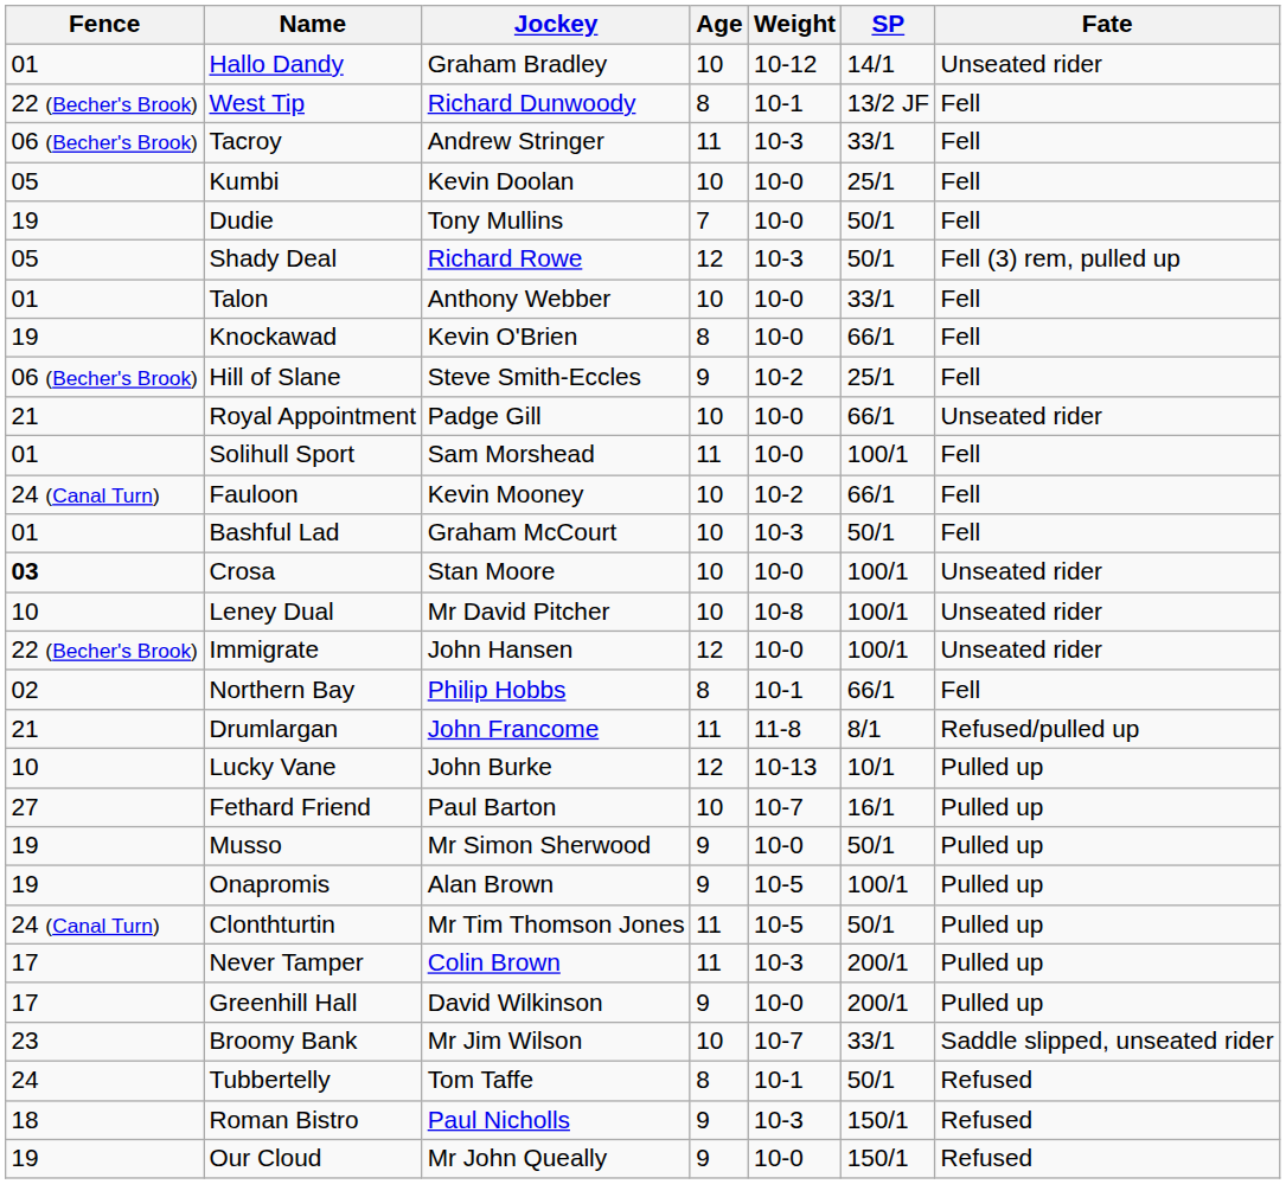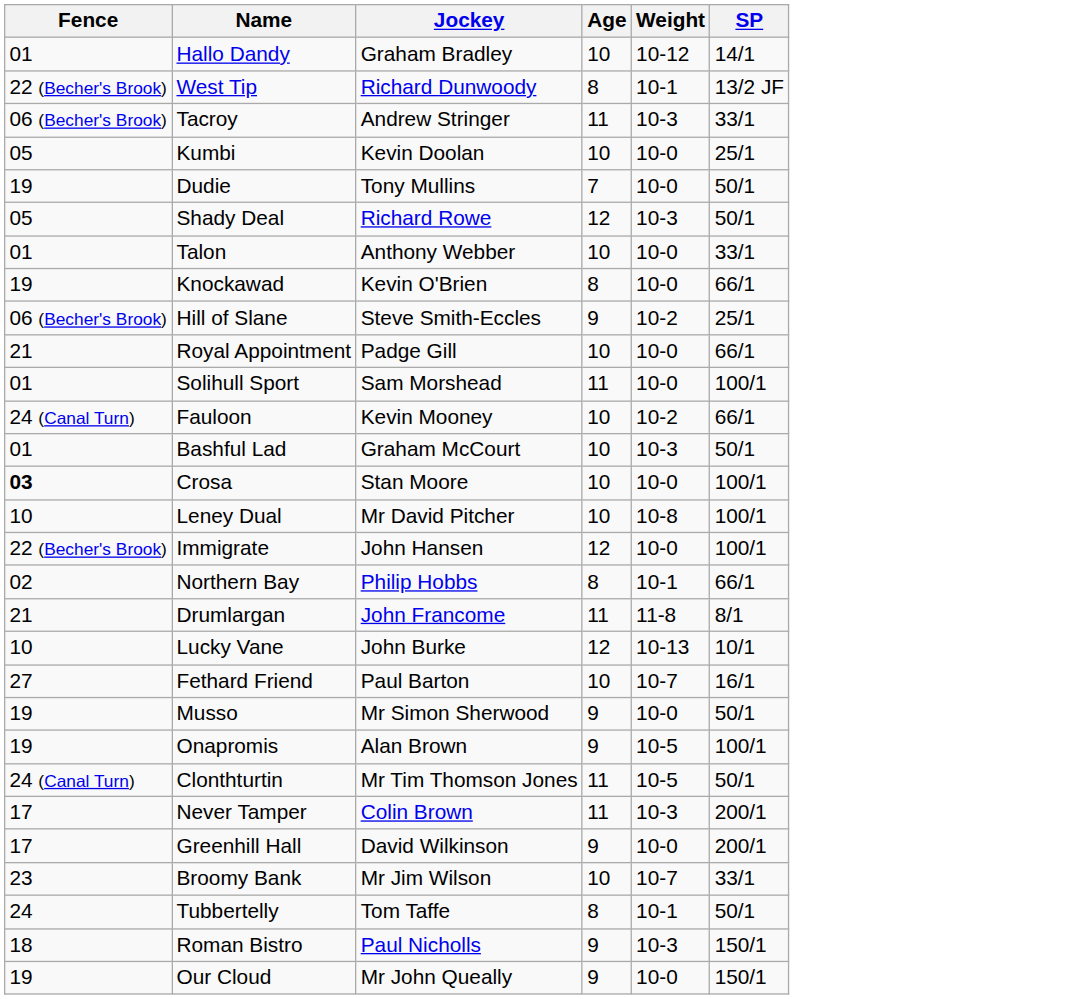- column: Fate | Unseated rider | Fell | Fell | Fell | Fell | Fell (3) rem, pulled up | Fell | Fell | Fell | Unseated rider | Fell | Fell | Fell | Unseated rider | Unseated rider | Unseated rider | Fell | Refused/pulled up | Pulled up | Pulled up | Pulled up | Pulled up | Pulled up | Pulled up | Pulled up | Saddle slipped, unseated rider | Refused | Refused | Refused
